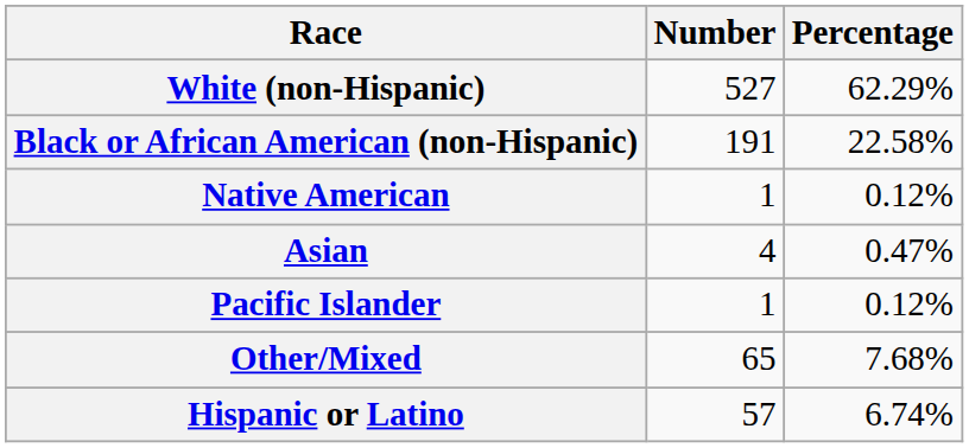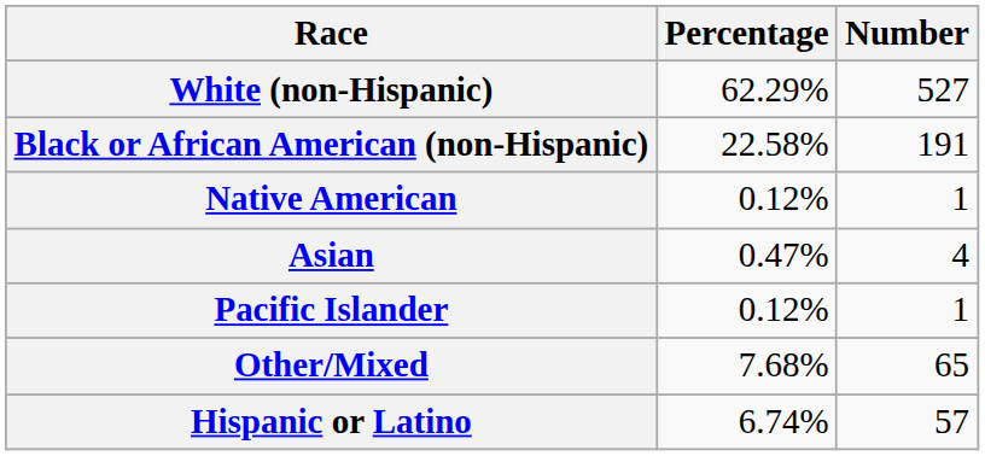columns swapped: Number <-> Percentage
